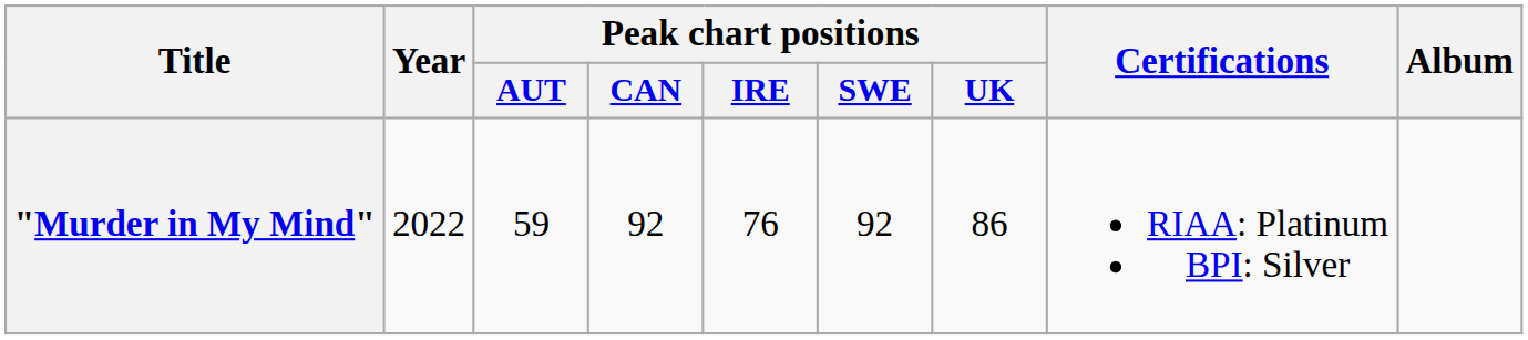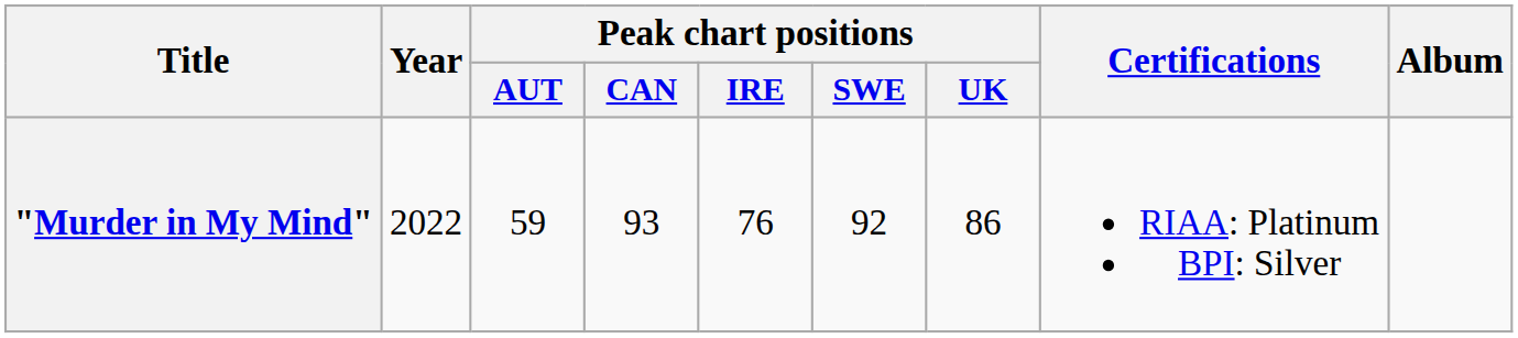"Murder in My Mind" | Peak chart positions / CAN: 92 -> 93
